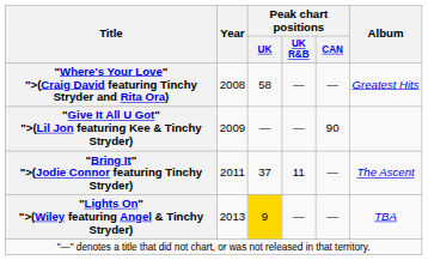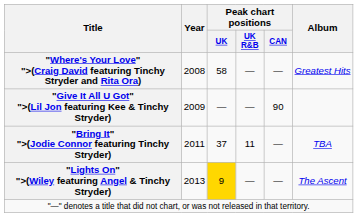"Bring It" ">(Jodie Connor featuring Tinchy Stryder) | Album: The Ascent -> TBA
"Lights On" ">(Wiley featuring Angel & Tinchy Stryder) | Album: TBA -> The Ascent
